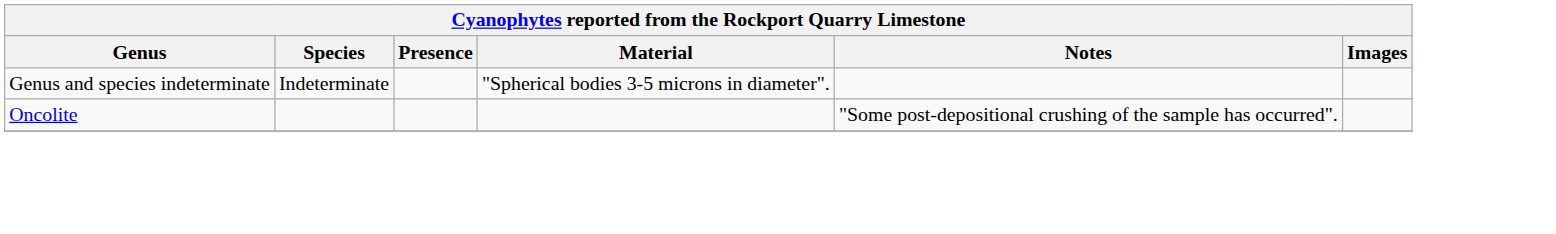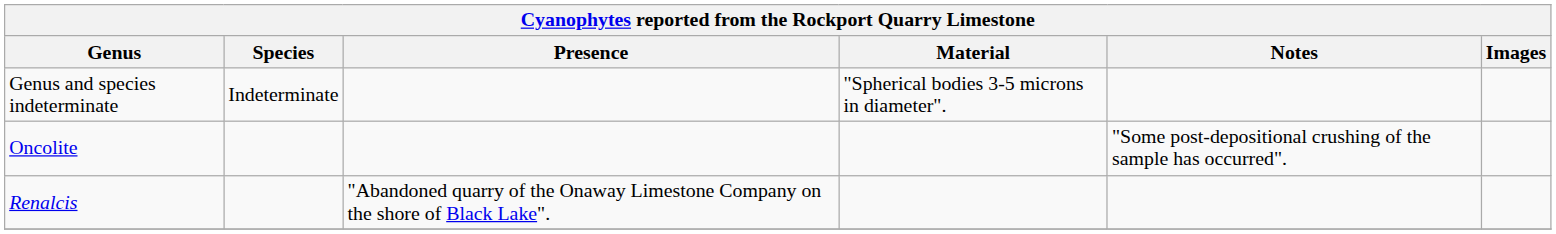+ row: Renalcis | "Abandoned quarry of the Onaway Limestone Company on the shore of Black Lake".
